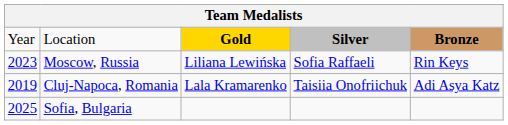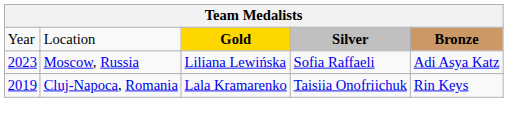Moscow, Russia | column 5: Rin Keys -> Adi Asya Katz
Cluj-Napoca, Romania | column 5: Adi Asya Katz -> Rin Keys
- row: 2025 | Sofia, Bulgaria
